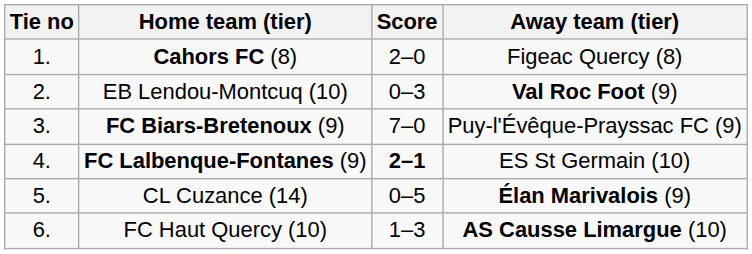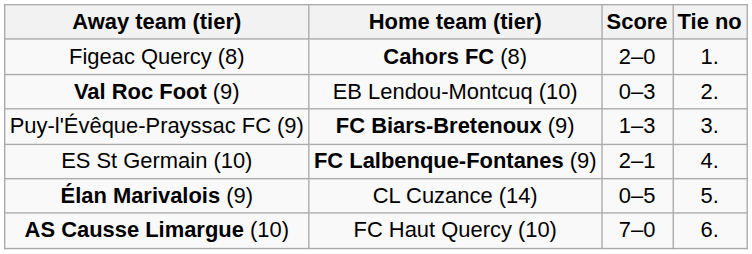columns swapped: Tie no <-> Away team (tier)
FC Biars-Bretenoux (9) | Score: 7–0 -> 1–3
FC Lalbenque-Fontanes (9) | Score: bold -> normal
FC Haut Quercy (10) | Score: 1–3 -> 7–0
